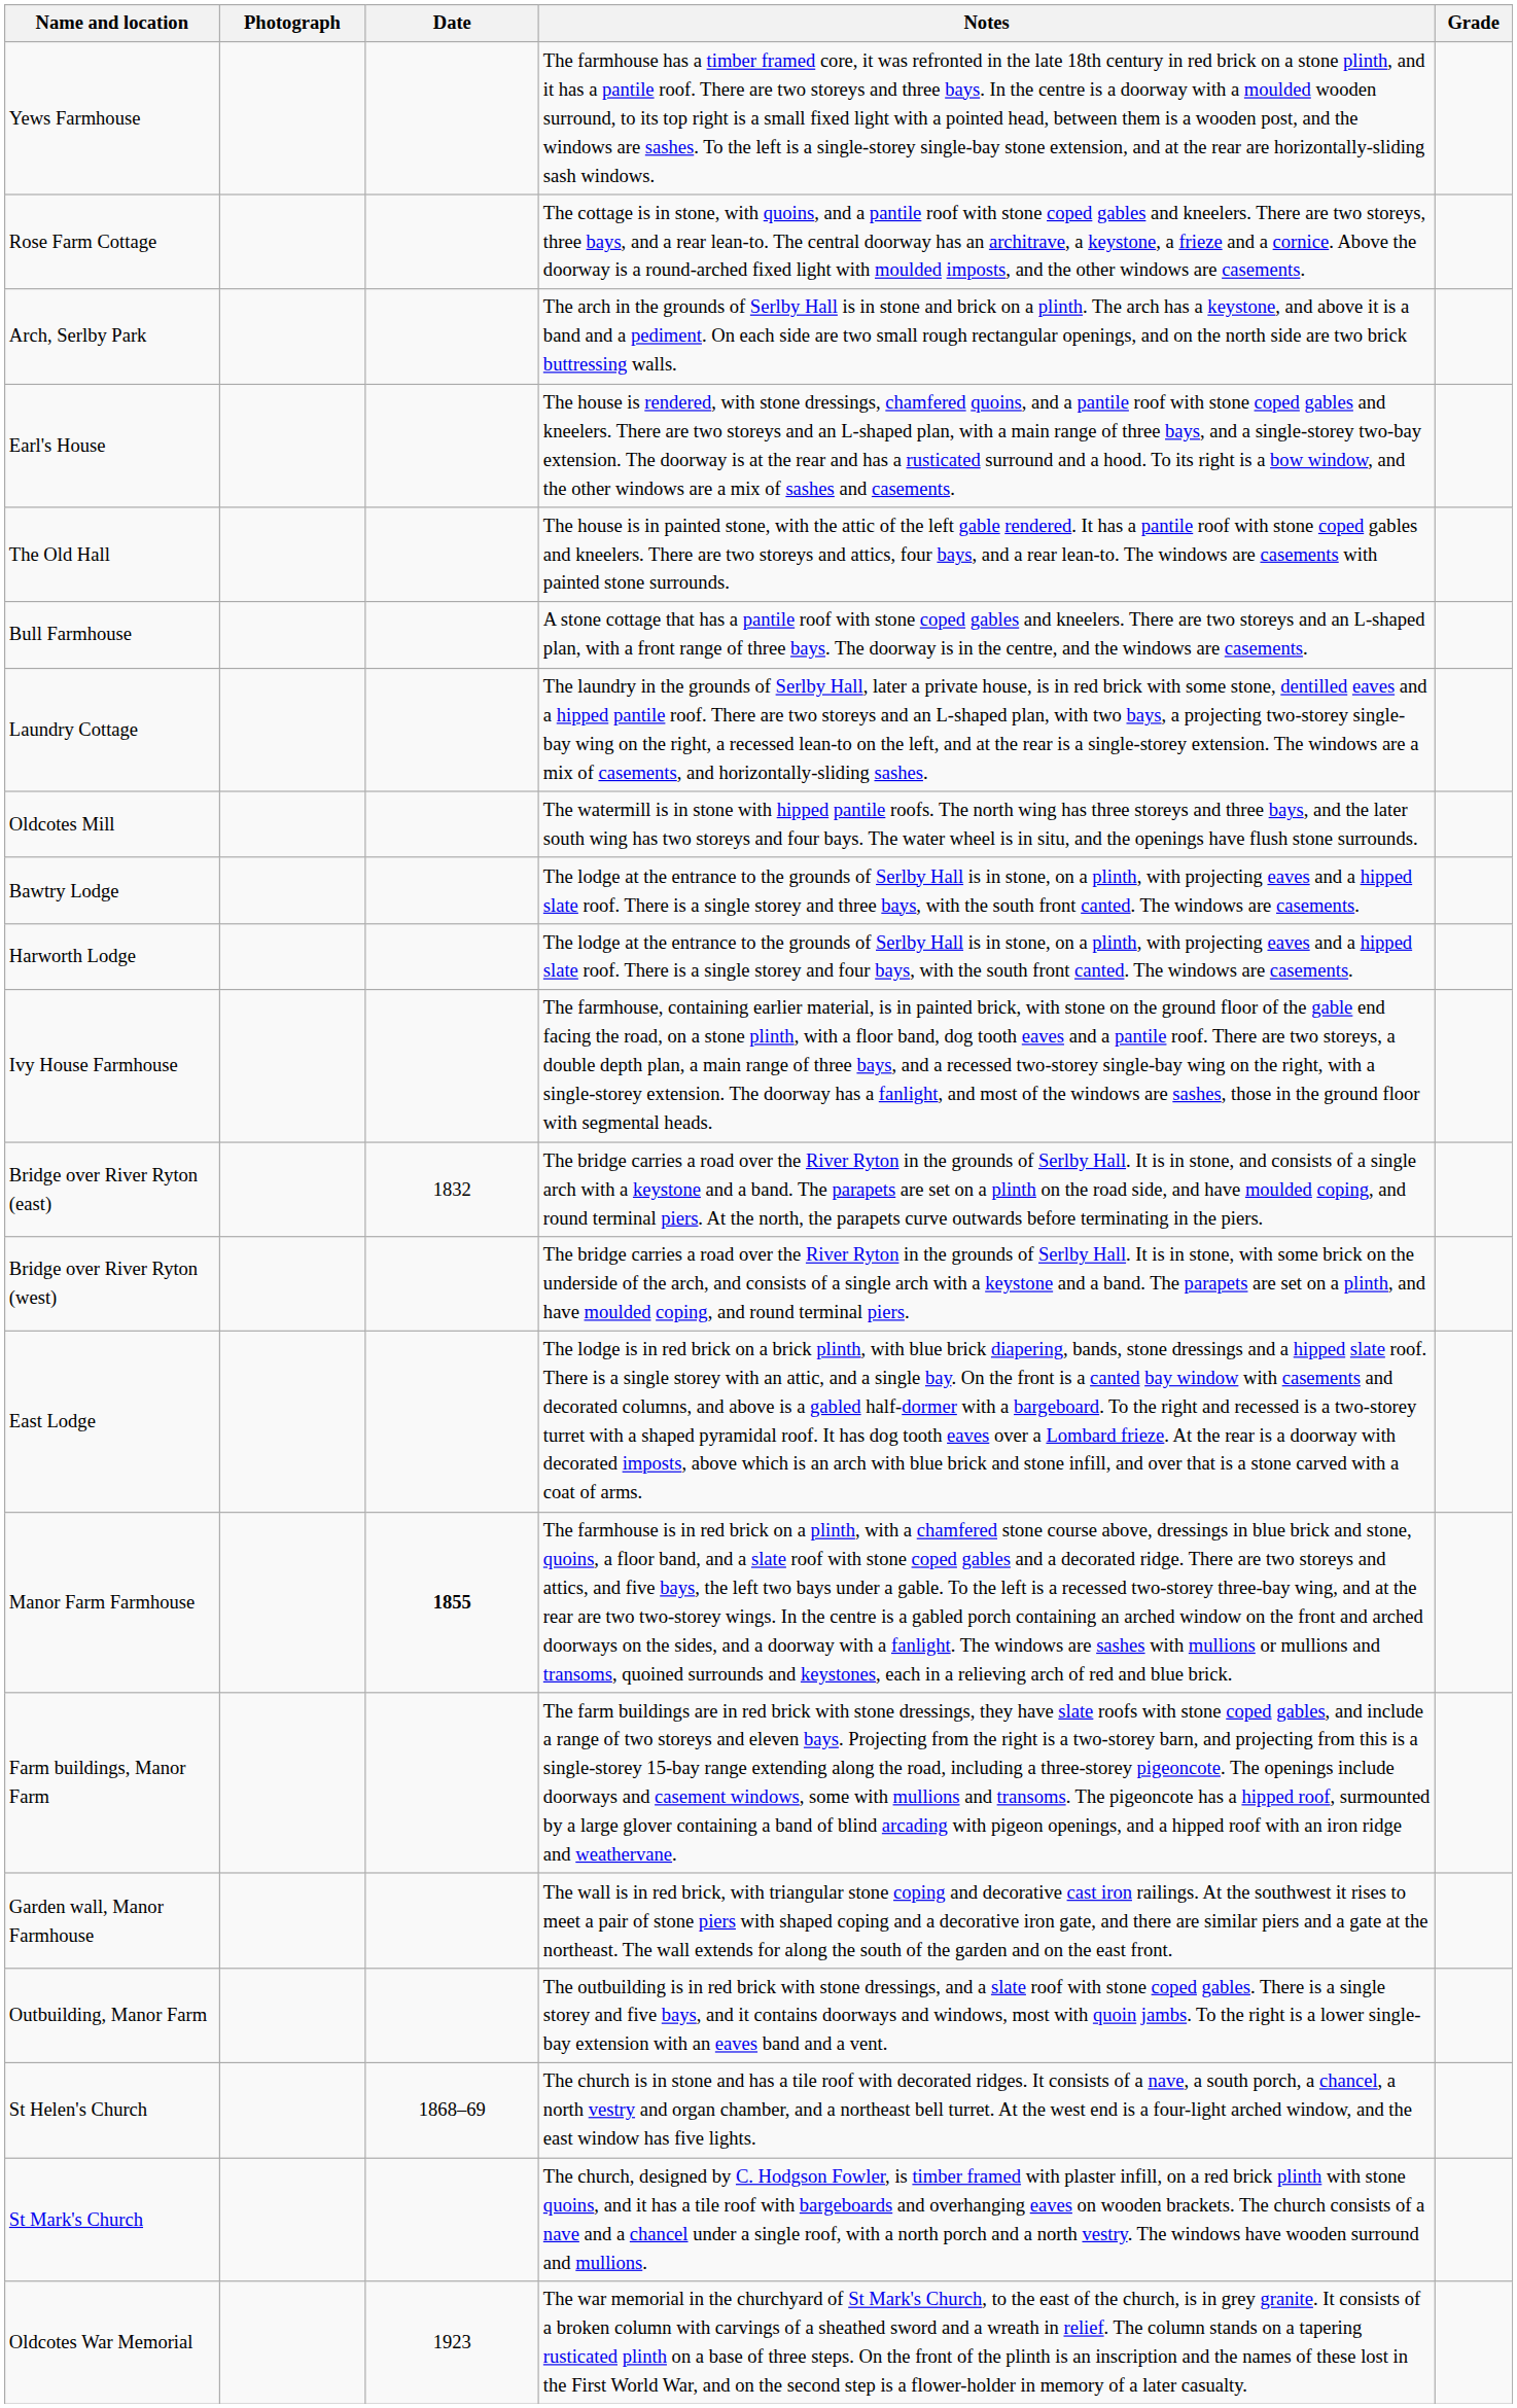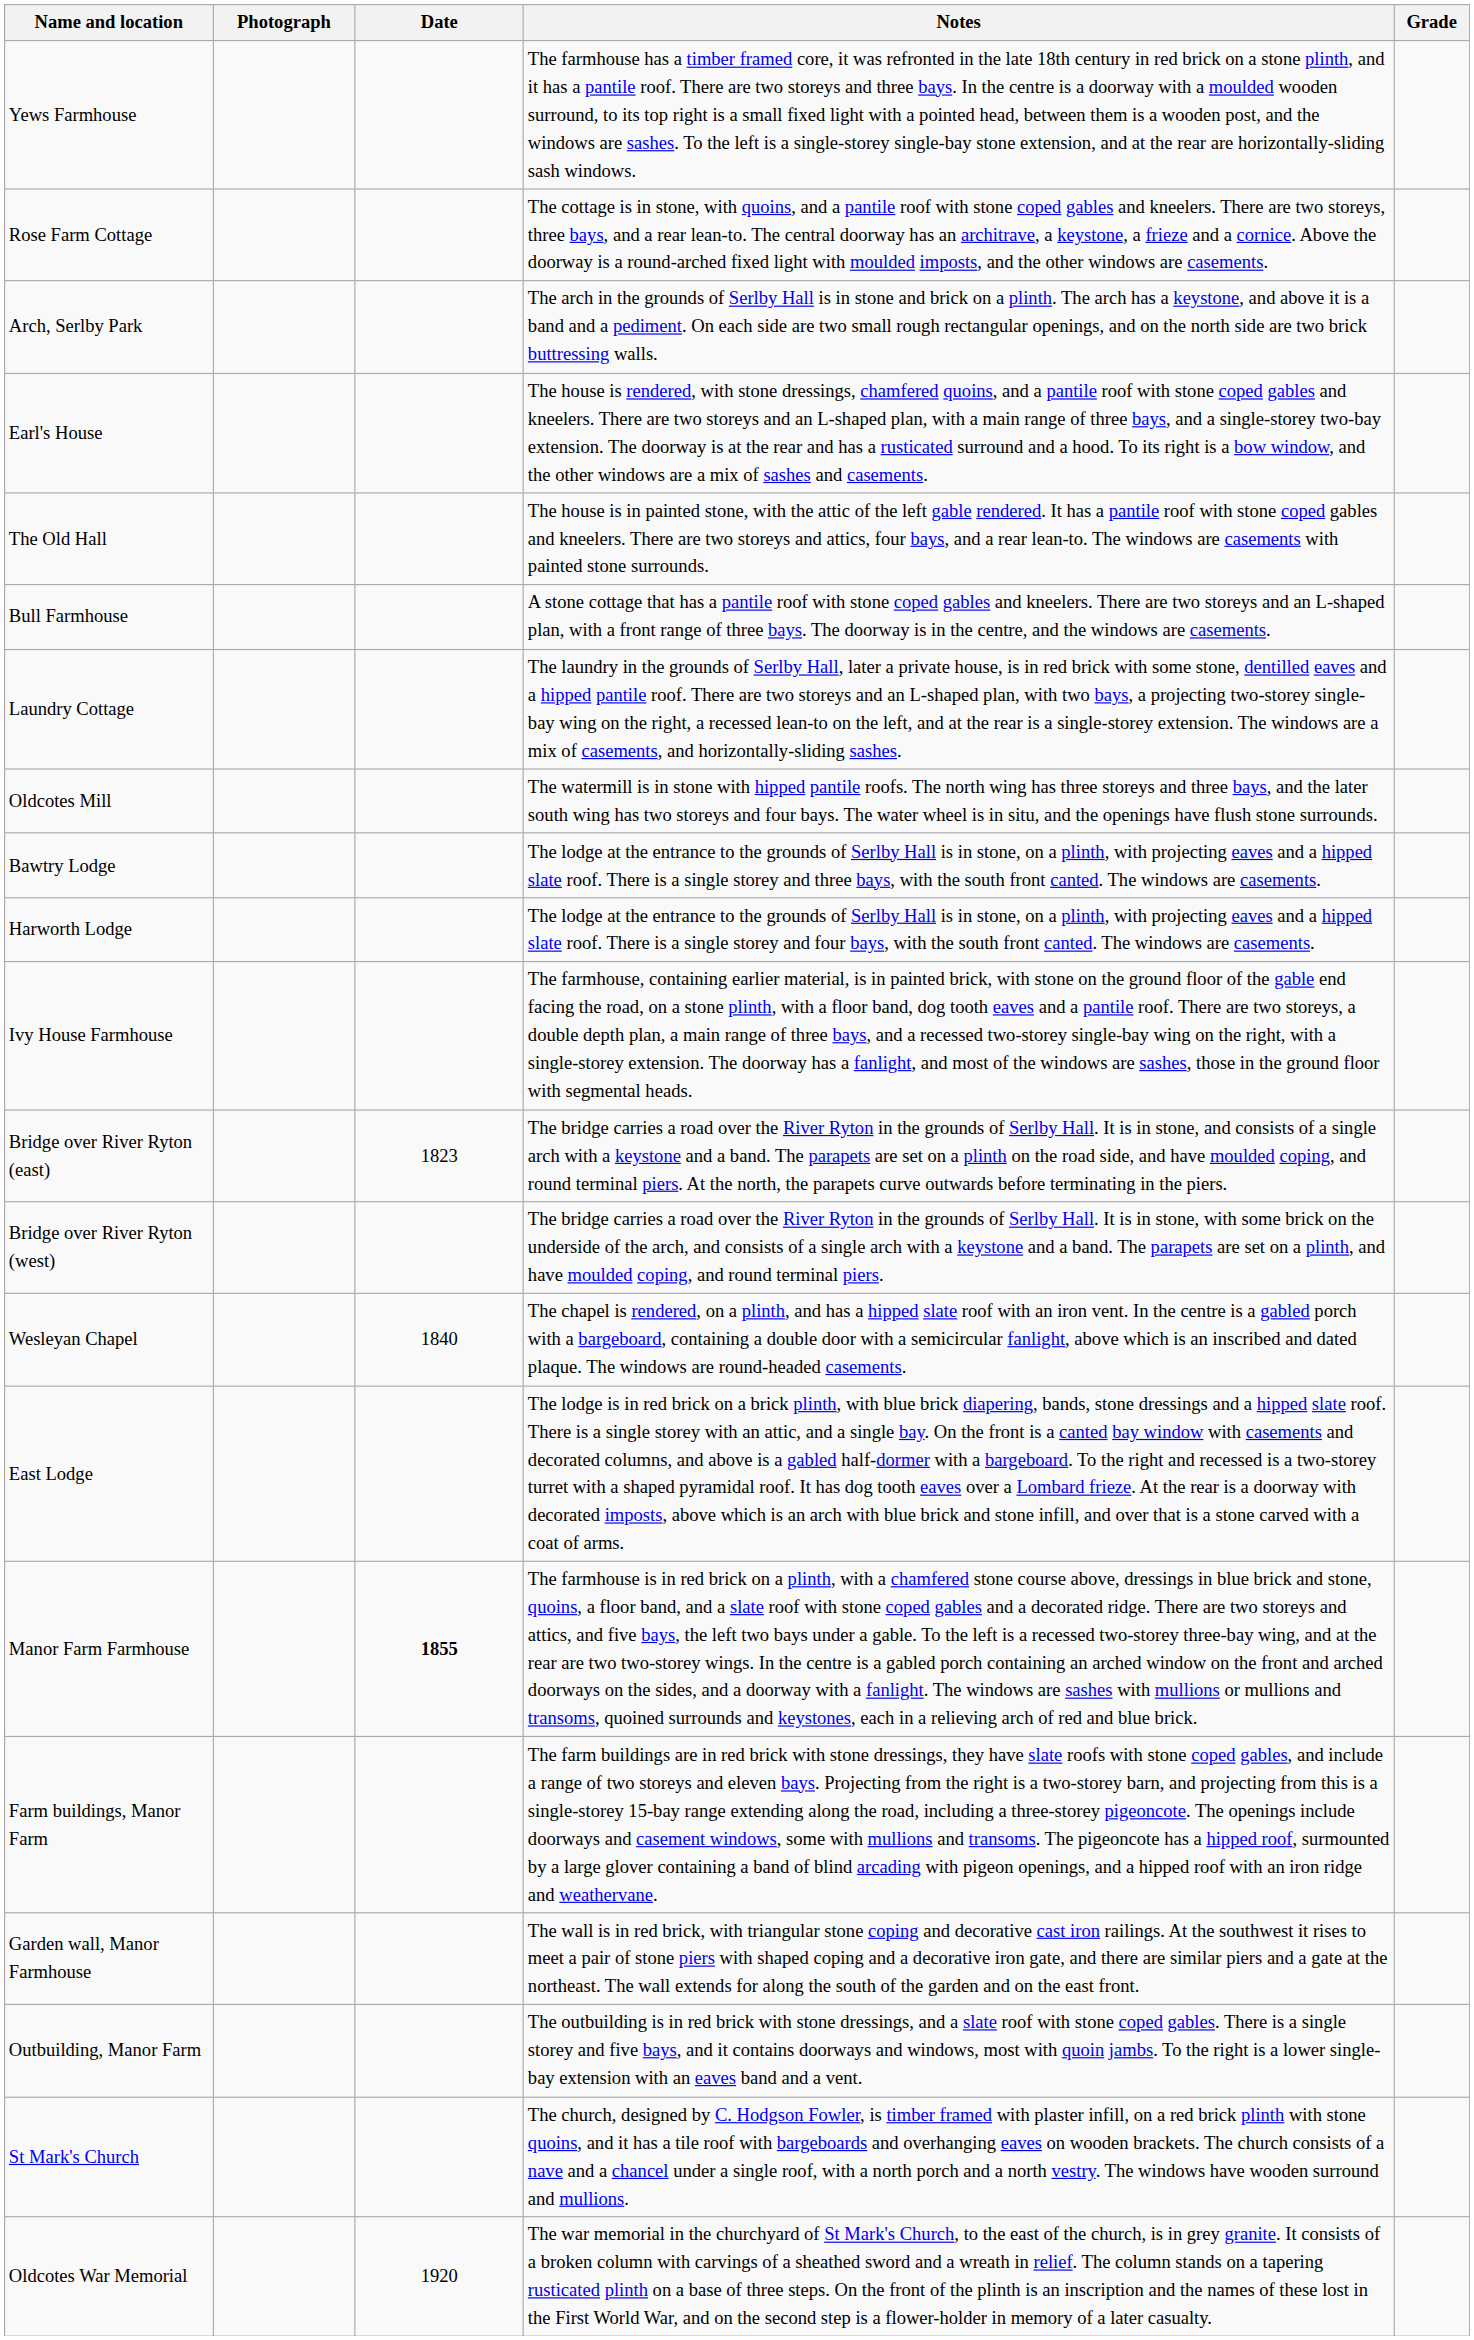Bridge over River Ryton (east) | Date: 1832 -> 1823
+ row: Wesleyan Chapel | 1840 | The chapel is rendered, on a plinth, and has a hipped slate roof with an iron vent. In the centre is a gabled porch with a bargeboard, containing a double door with a semicircular fanlight, above which is an inscribed and dated plaque. The windows are round-headed casements.
- row: St Helen's Church | 1868–69 | The church is in stone and has a tile roof with decorated ridges. It consists of a nave, a south porch, a chancel, a north vestry and organ chamber, and a northeast bell turret. At the west end is a four-light arched window, and the east window has five lights.
Oldcotes War Memorial | Date: 1923 -> 1920
